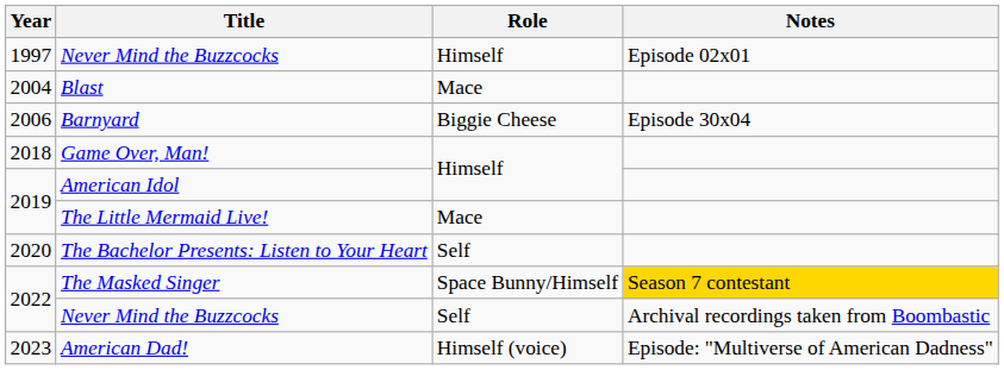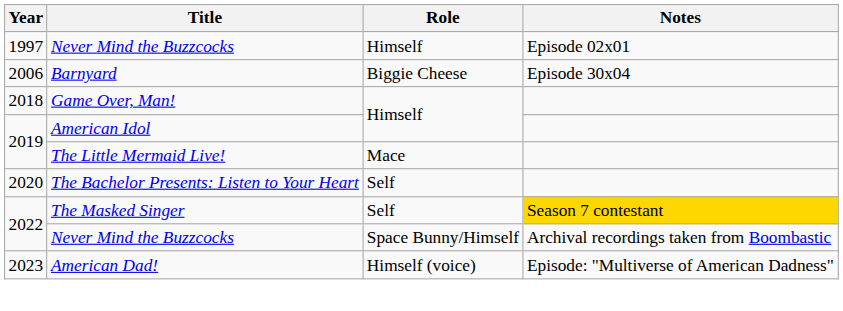- row: 2004 | Blast | Mace
The Masked Singer | Role: Space Bunny/Himself -> Self
2022 / Never Mind the Buzzcocks | Role: Self -> Space Bunny/Himself
